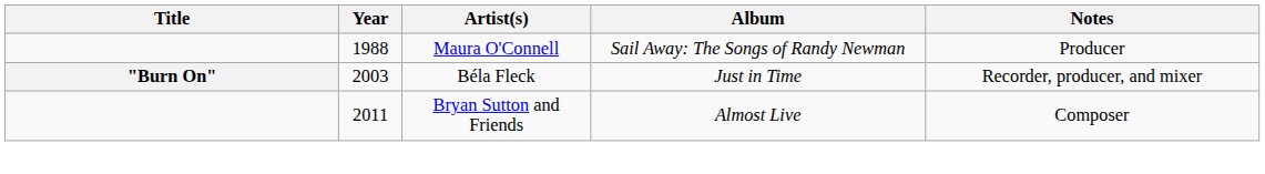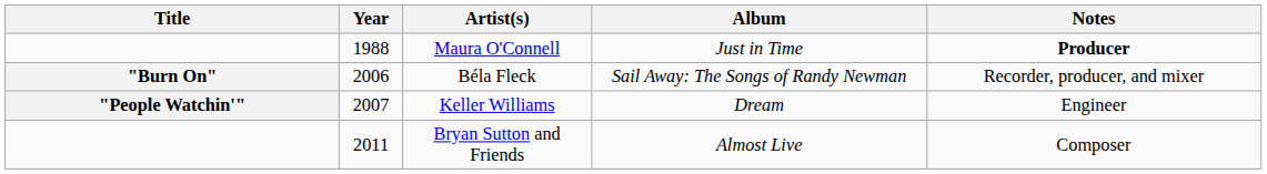Maura O'Connell | Album: Sail Away: The Songs of Randy Newman -> Just in Time
Maura O'Connell | Notes: normal -> bold
Béla Fleck | Year: 2003 -> 2006
Béla Fleck | Album: Just in Time -> Sail Away: The Songs of Randy Newman
+ row: "People Watchin'" | 2007 | Keller Williams | Dream | Engineer
